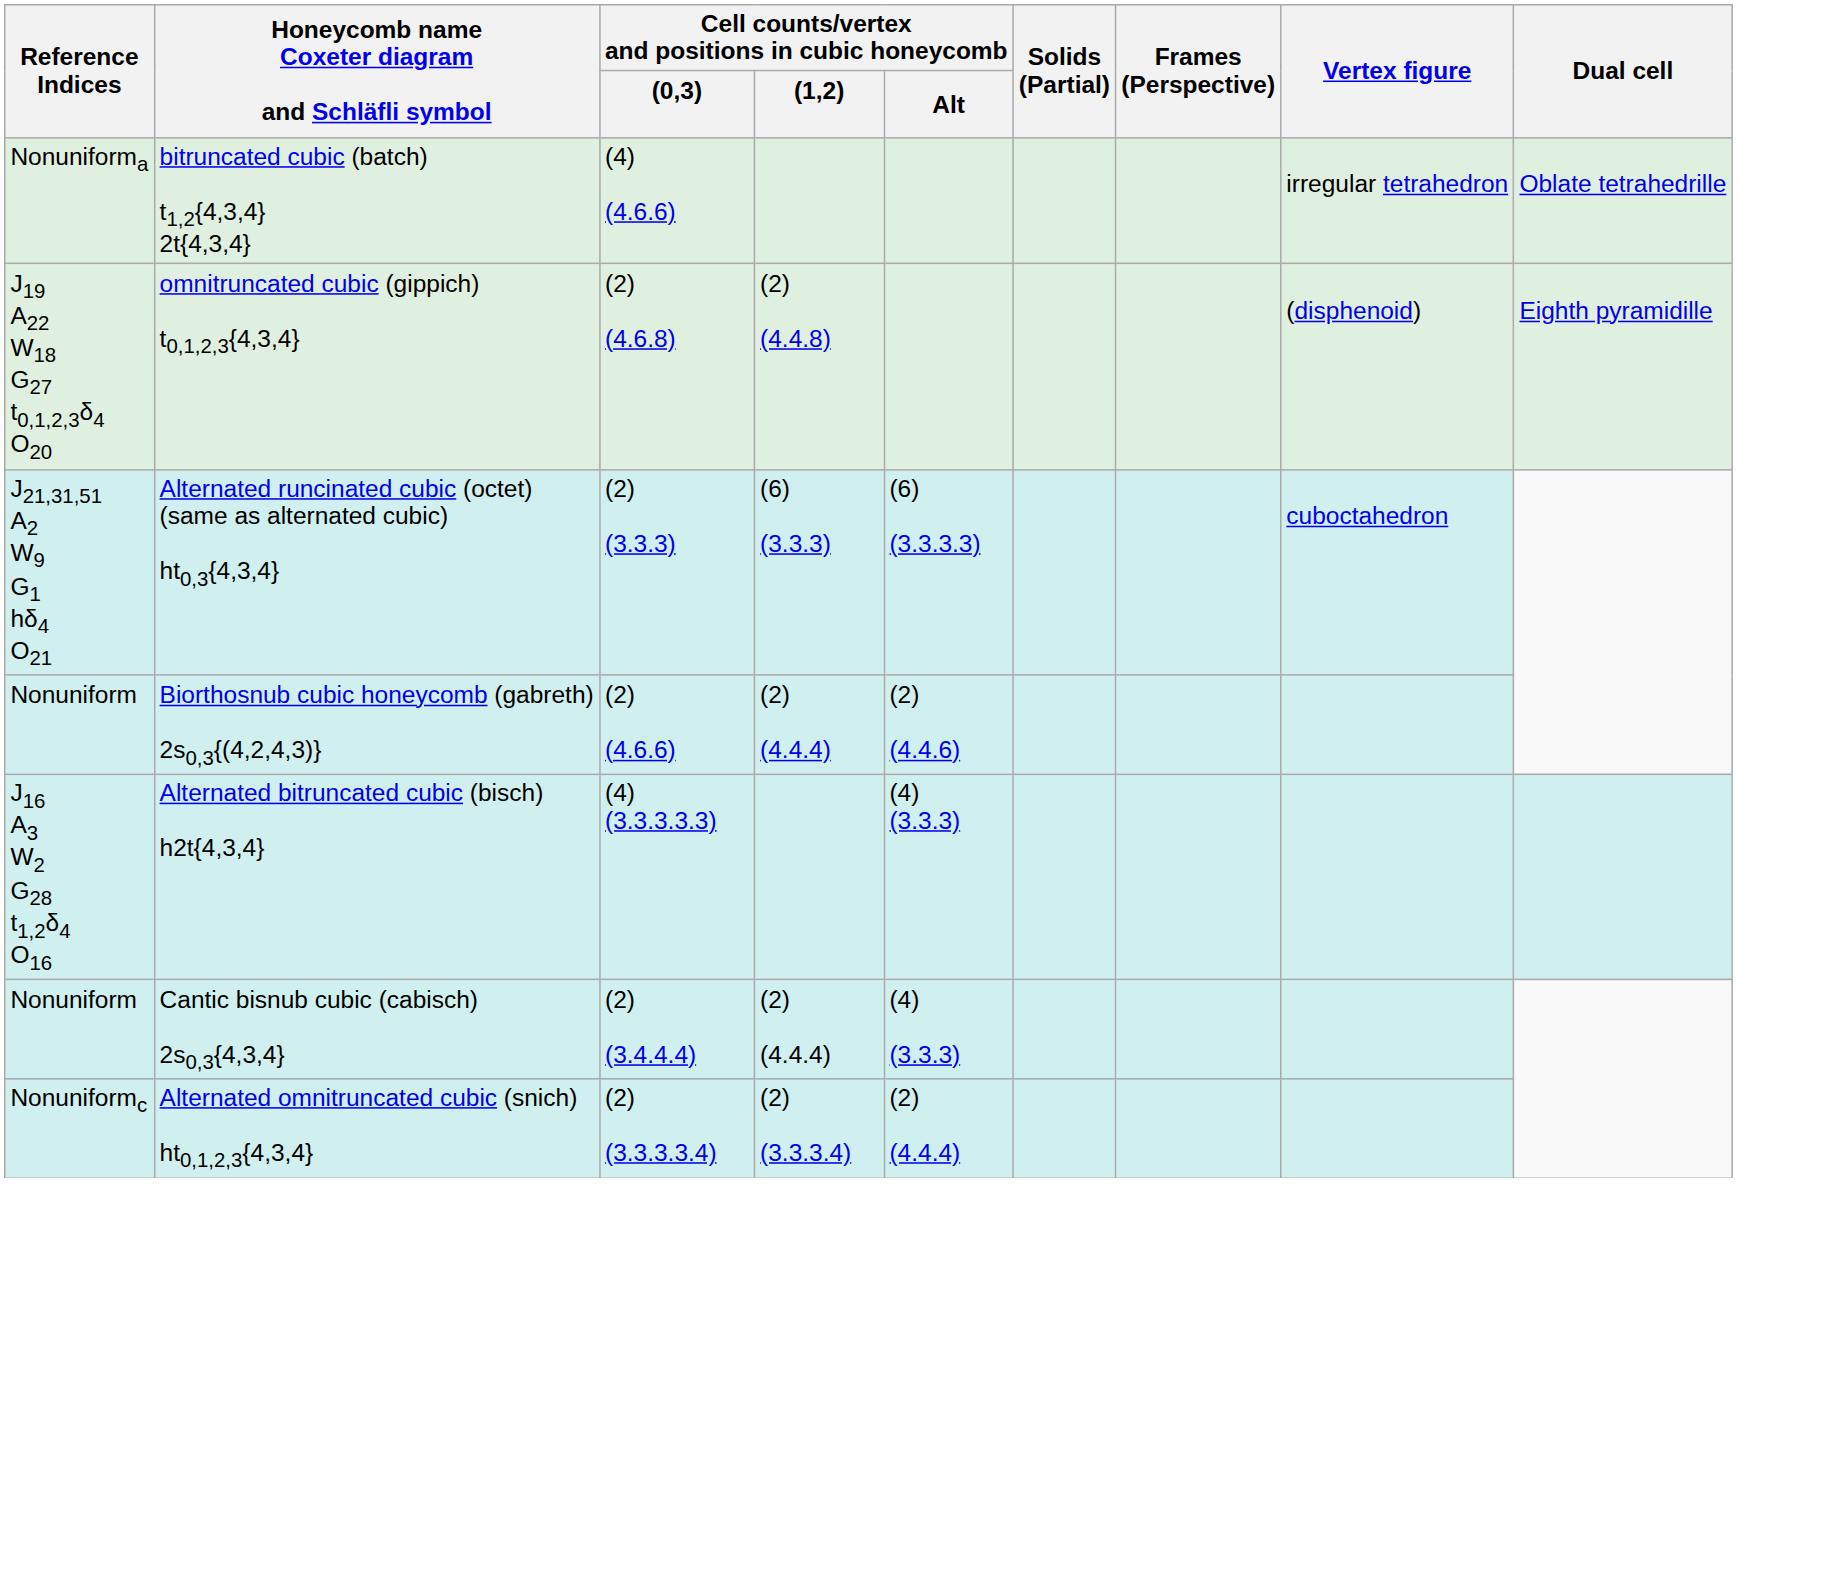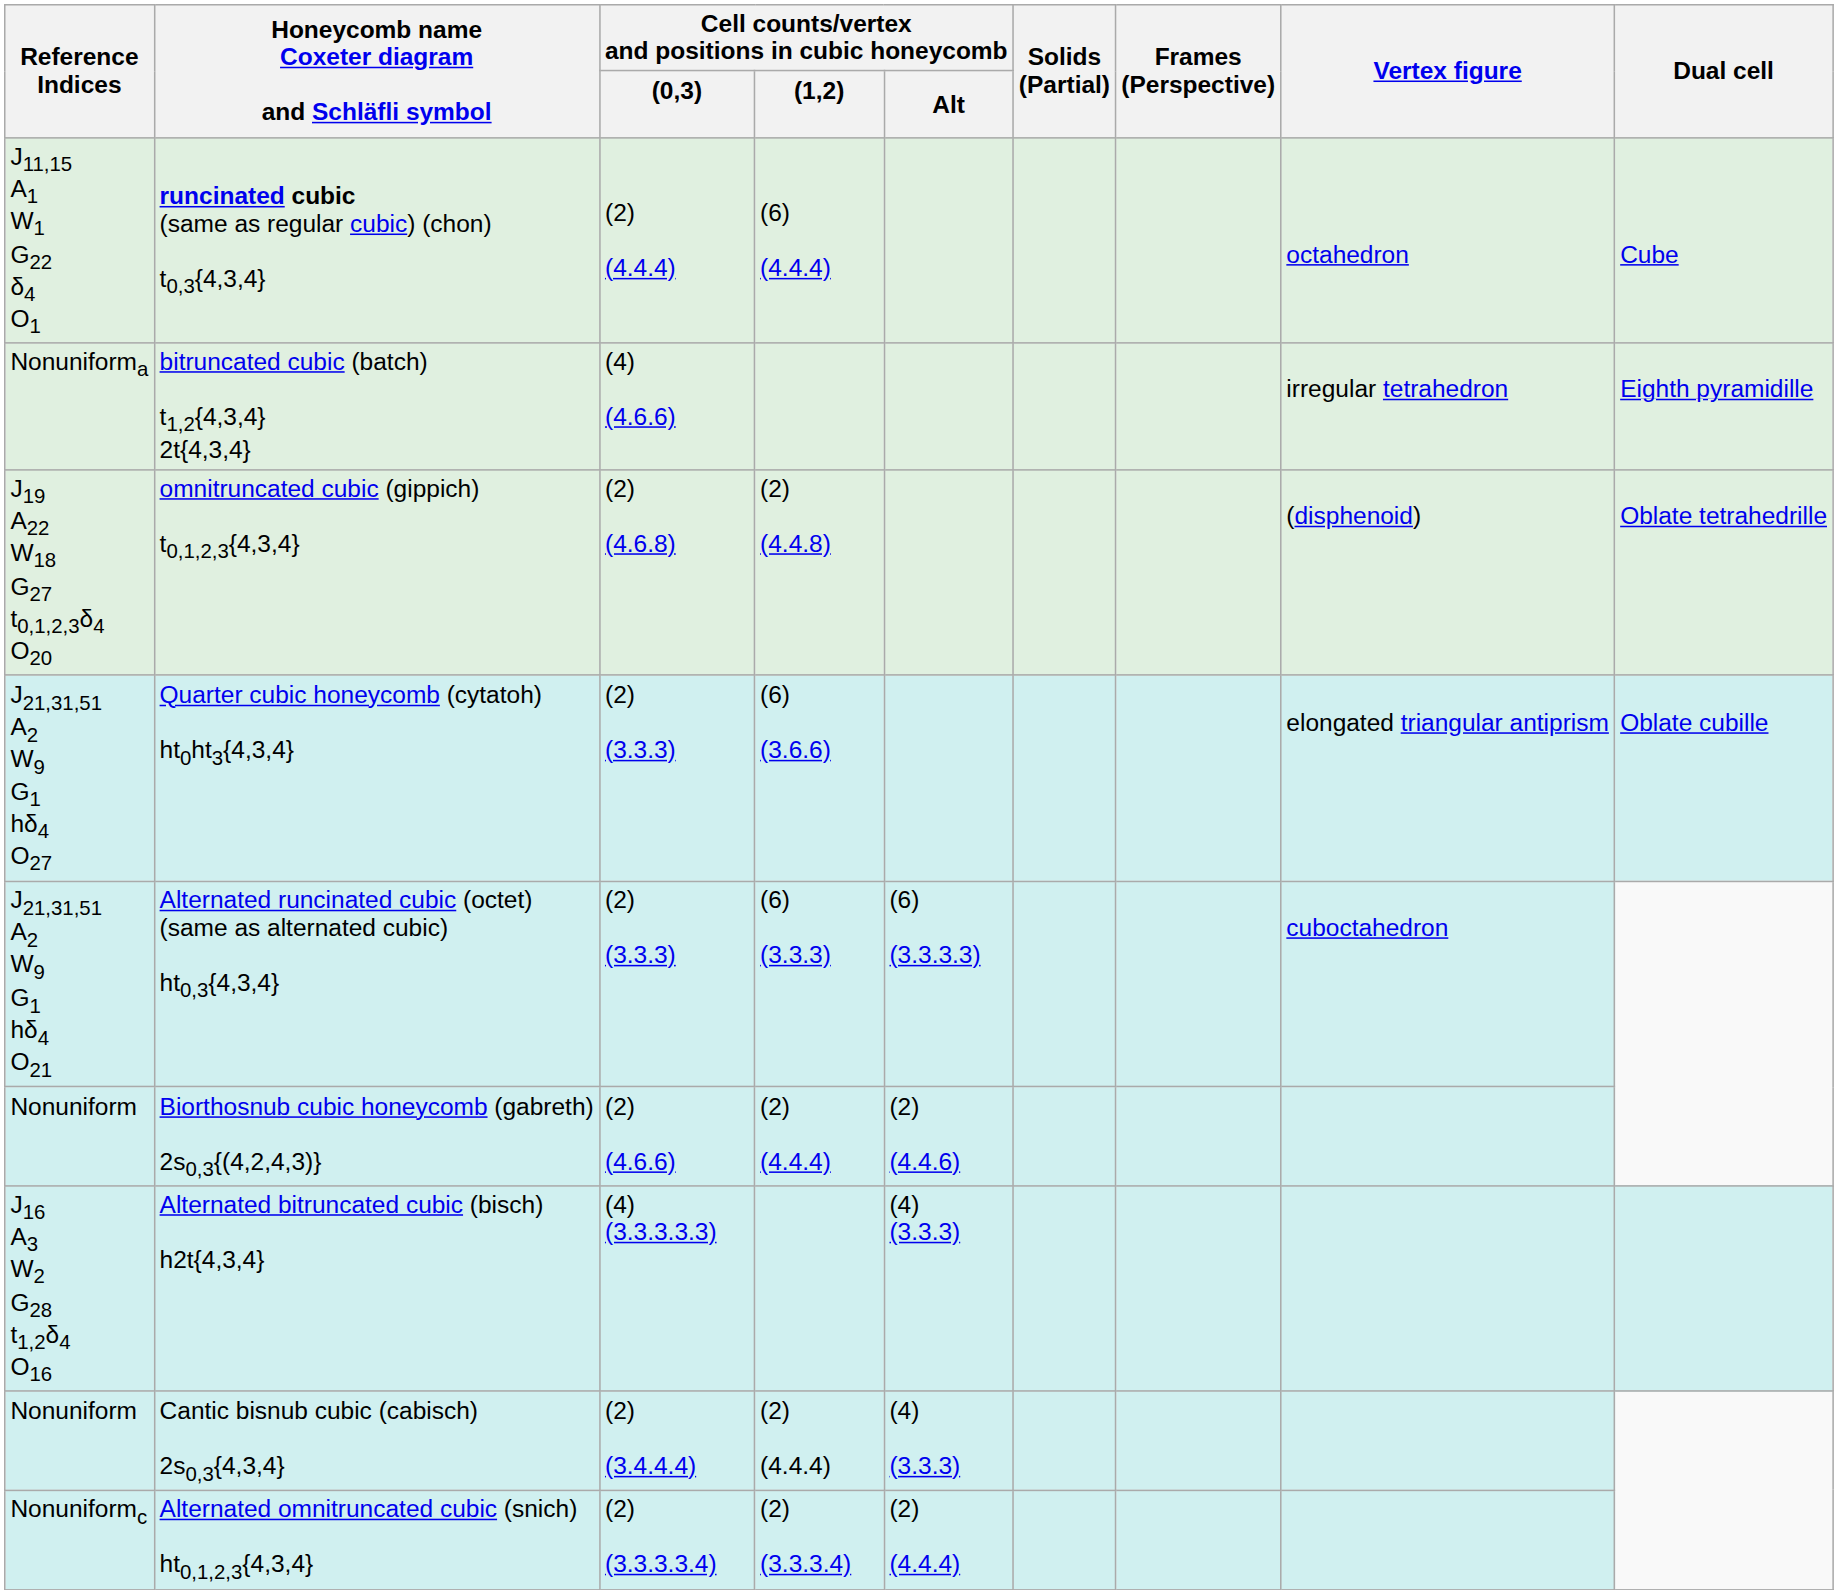+ row: J11,15 A1 W1 G22 δ4 O1 | runcinated cubic (same as regular cubic) (chon) t0,3{4,3,4} | (2) (4.4.4) | (6) (4.4.4) | octahedron | Cube
bitruncated cubic (batch) t1,2{4,3,4} 2t{4,3,4} | Dual cell: Oblate tetrahedrille -> Eighth pyramidille
omnitruncated cubic (gippich) t0,1,2,3{4,3,4} | Dual cell: Eighth pyramidille -> Oblate tetrahedrille
+ row: J21,31,51 A2 W9 G1 hδ4 O27 | Quarter cubic honeycomb (cytatoh) ht0ht3{4,3,4} | (2) (3.3.3) | (6) (3.6.6) | elongated triangular antiprism | Oblate cubille
